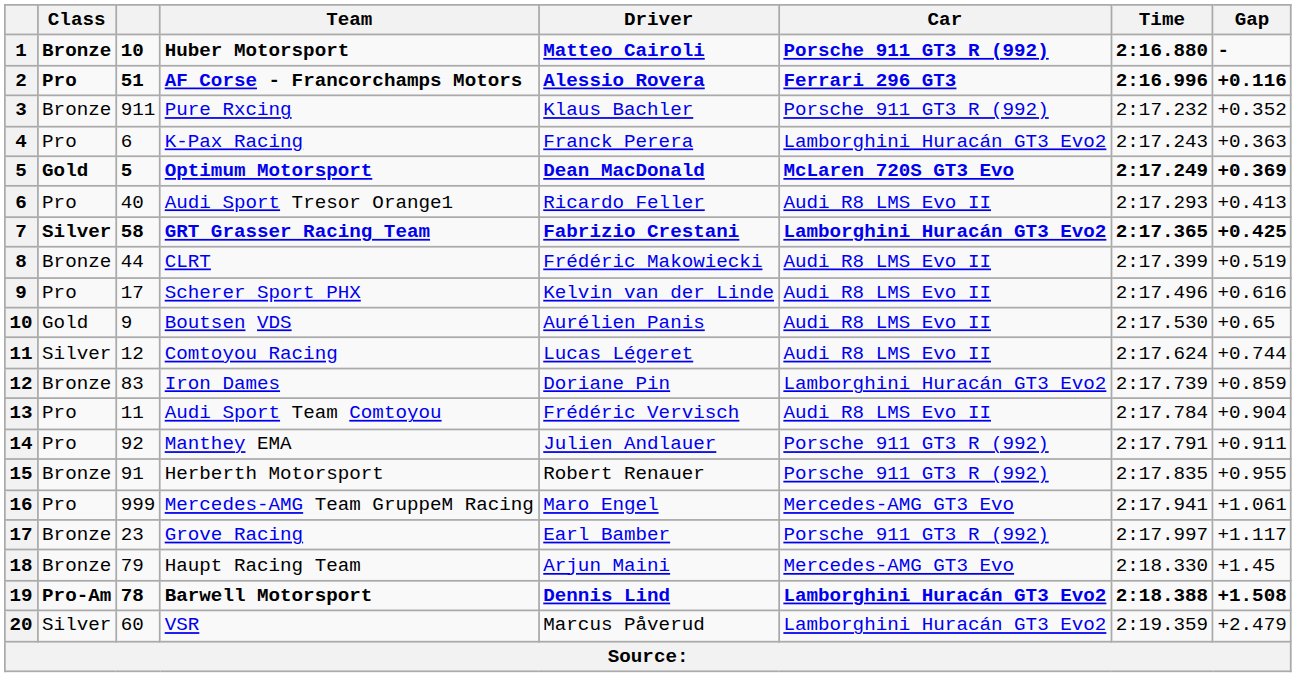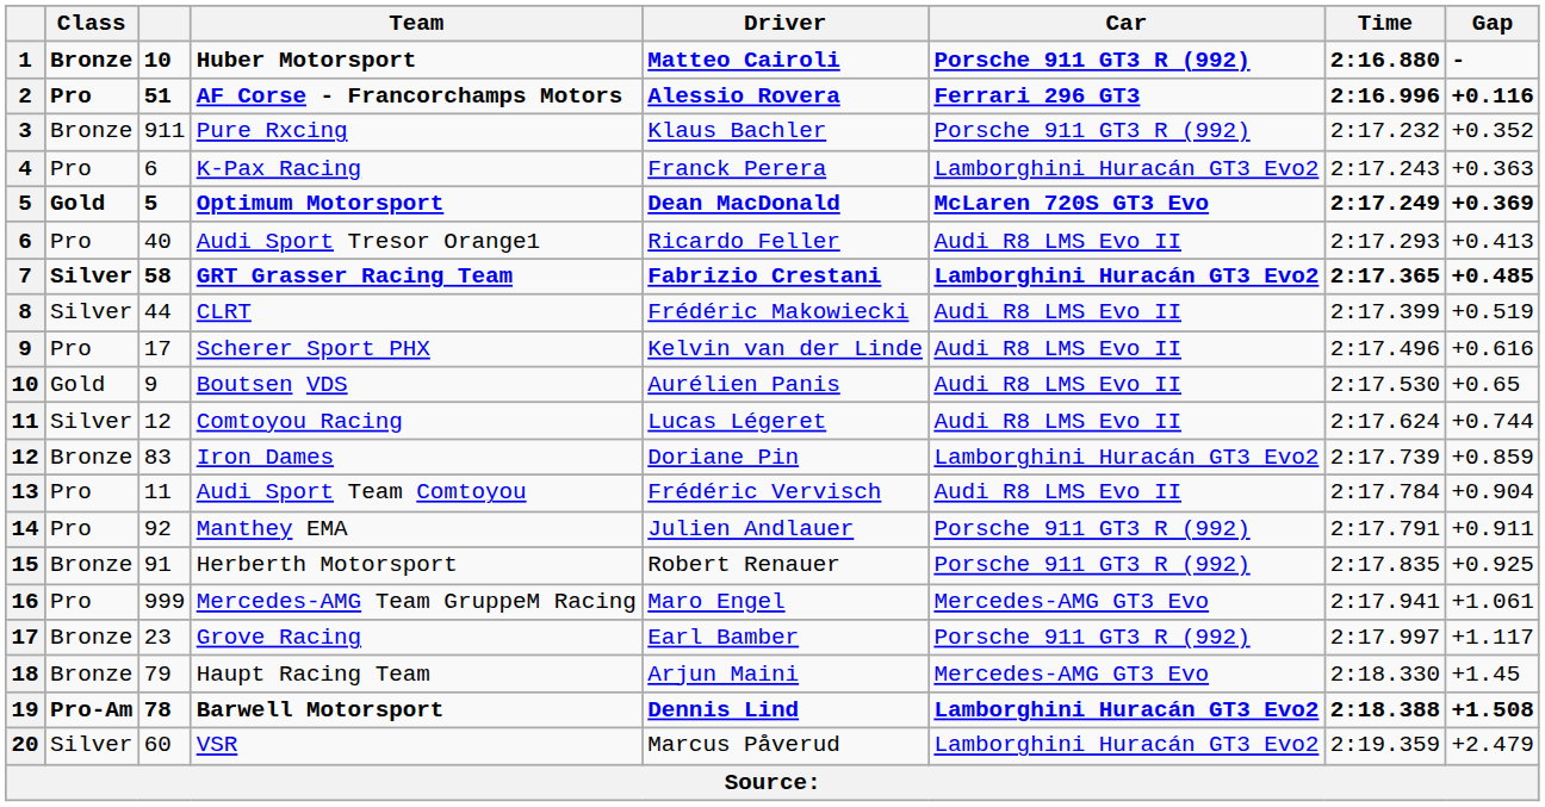GRT Grasser Racing Team | Gap: +0.425 -> +0.485
CLRT | Class: Bronze -> Silver
Herberth Motorsport | Gap: +0.955 -> +0.925
